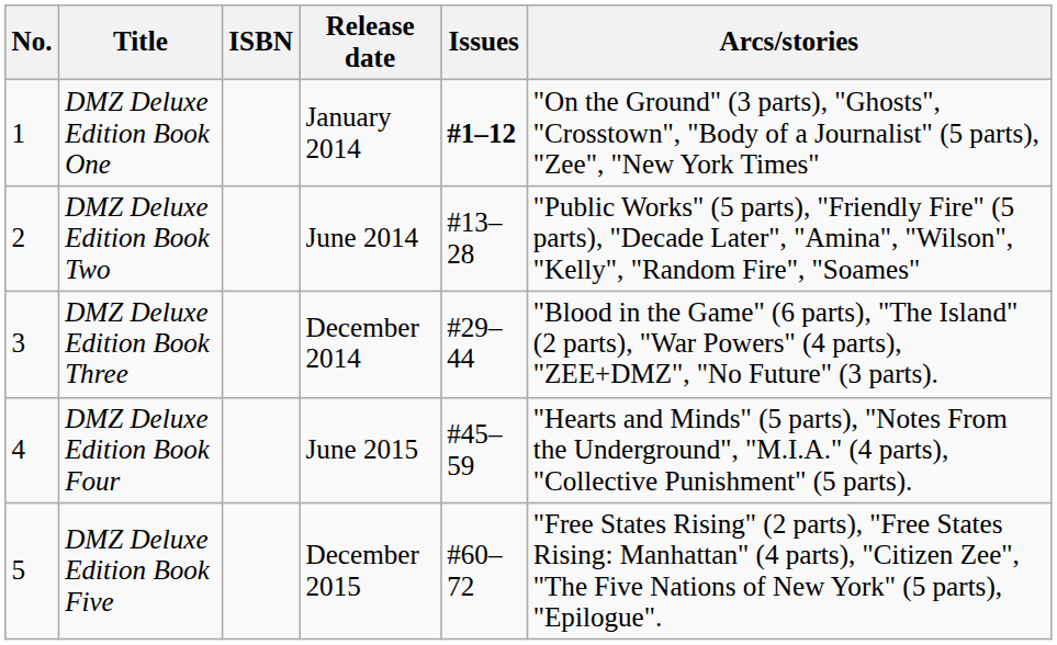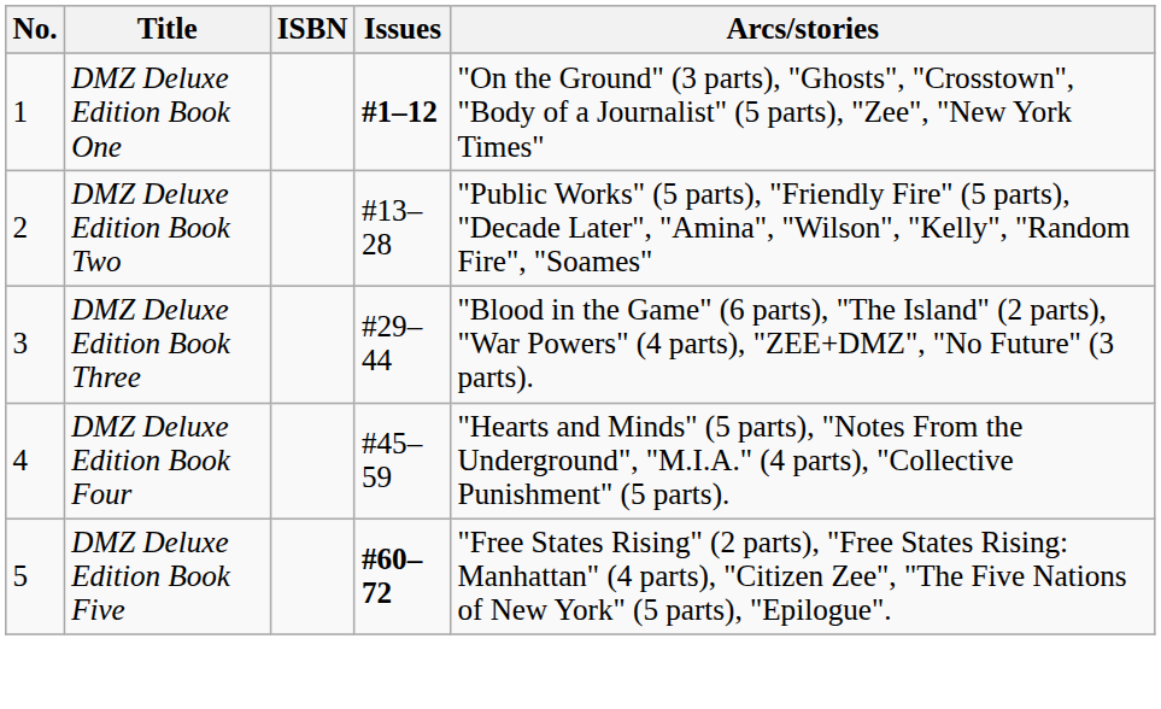- column: Release date | January 2014 | June 2014 | December 2014 | June 2015 | December 2015
DMZ Deluxe Edition Book Five | Issues: normal -> bold
